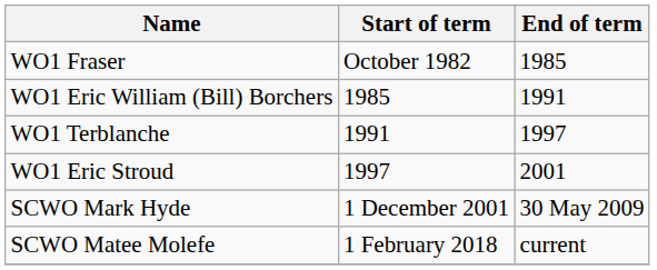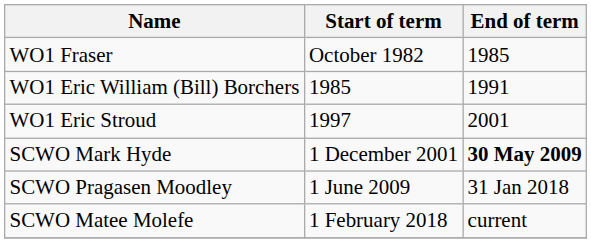- row: WO1 Terblanche | 1991 | 1997
SCWO Mark Hyde | End of term: normal -> bold
+ row: SCWO Pragasen Moodley | 1 June 2009 | 31 Jan 2018
